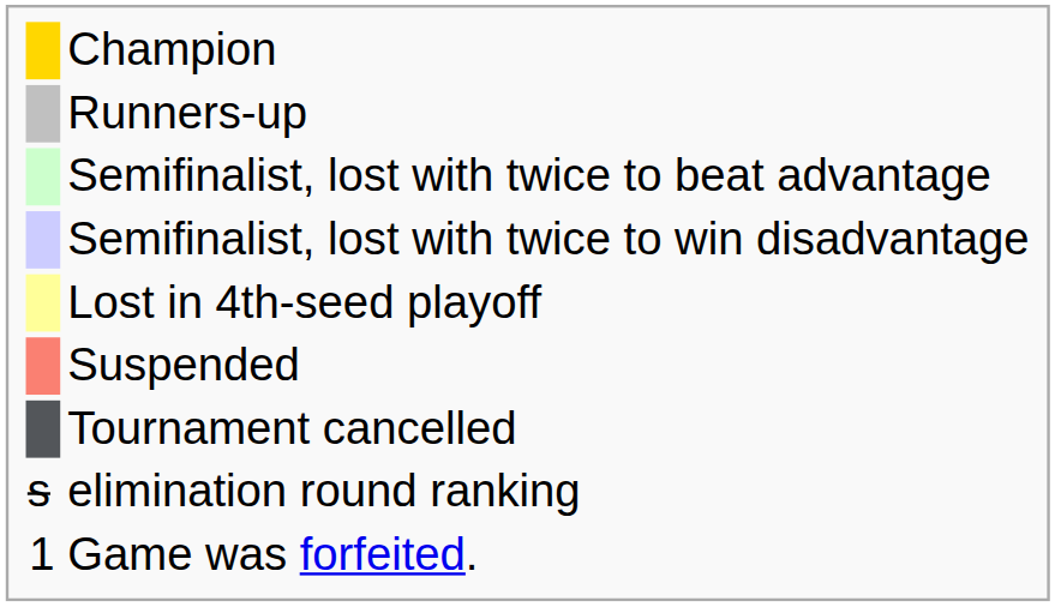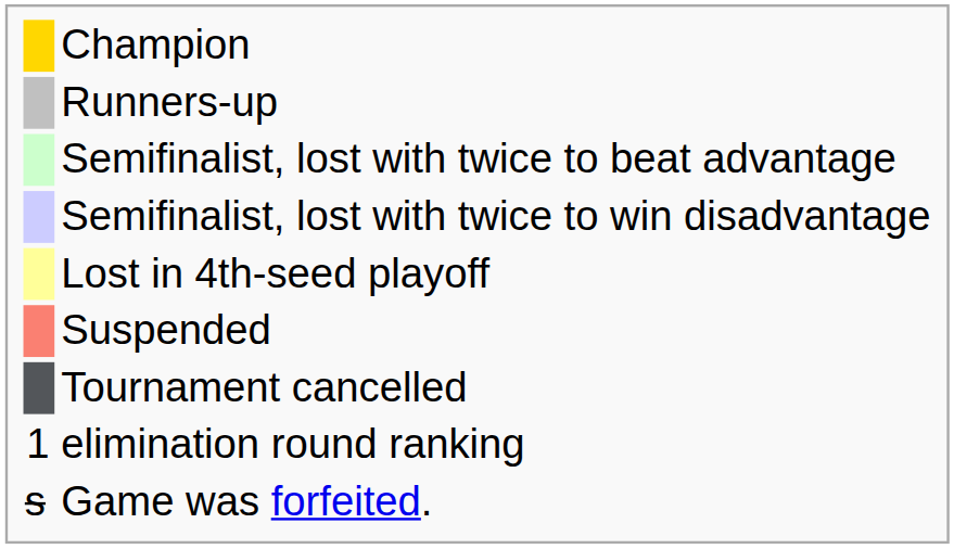elimination round ranking | column 1: s -> 1
Game was forfeited. | column 1: 1 -> s
